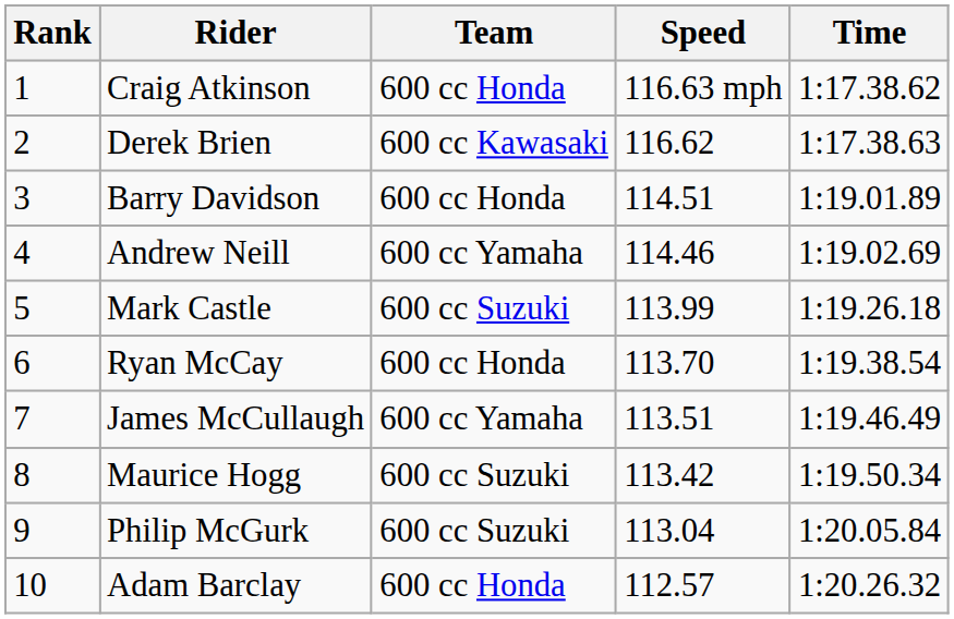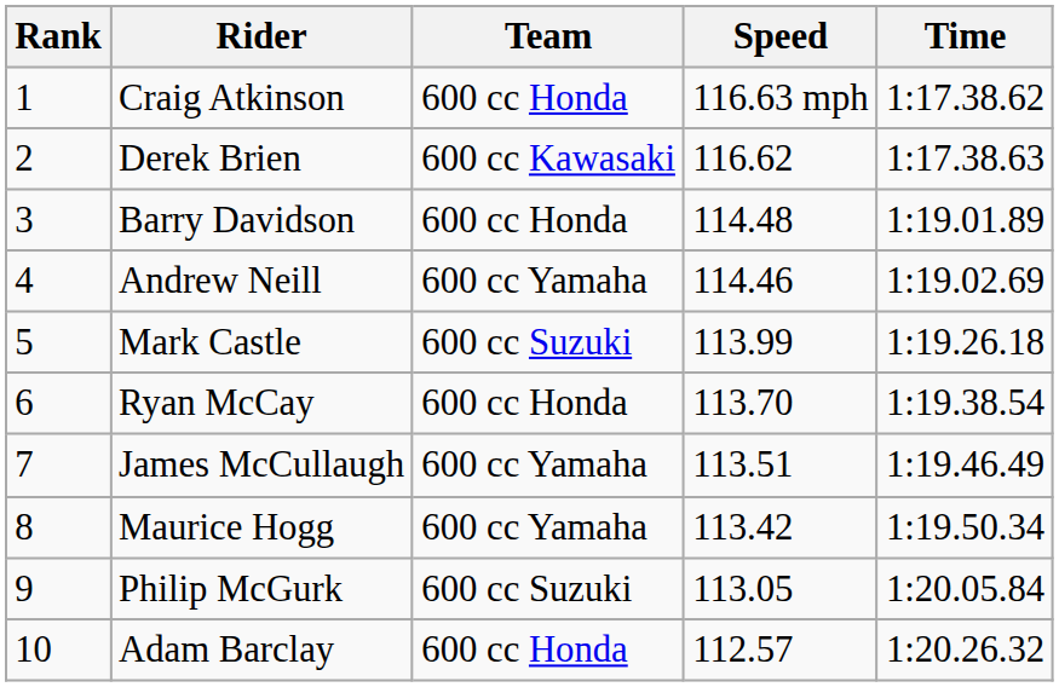Barry Davidson | Speed: 114.51 -> 114.48
Maurice Hogg | Team: 600 cc Suzuki -> 600 cc Yamaha
Philip McGurk | Speed: 113.04 -> 113.05
